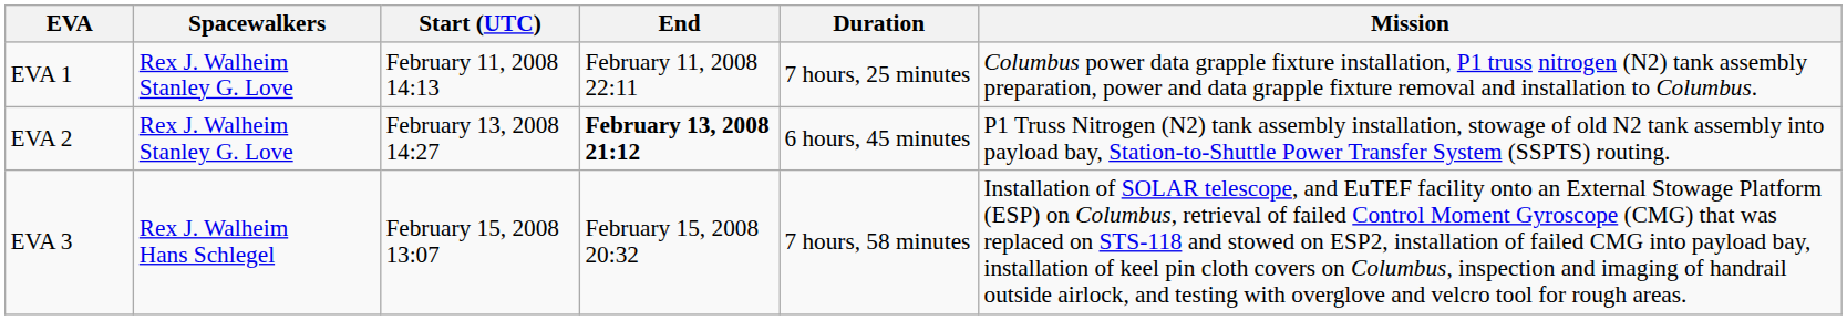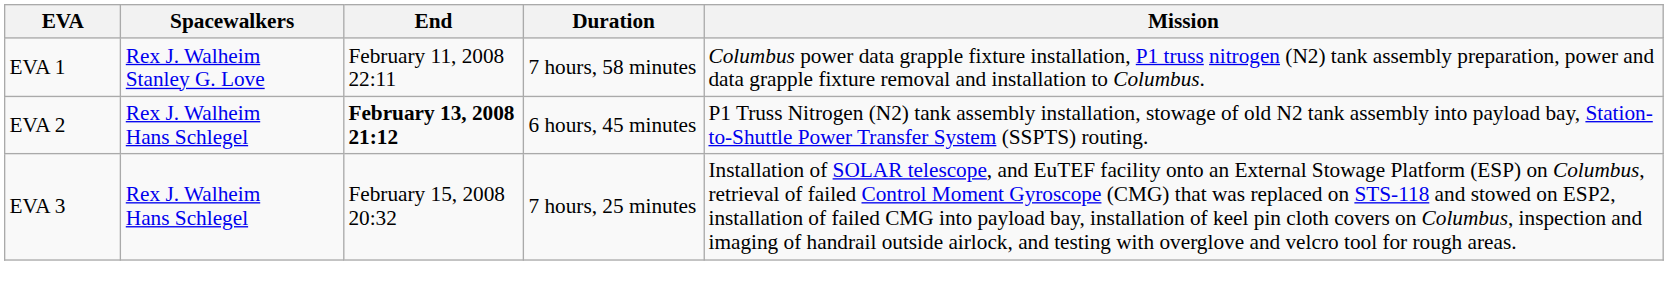- column: Start (UTC) | February 11, 2008 14:13 | February 13, 2008 14:27 | February 15, 2008 13:07
EVA 1 | Duration: 7 hours, 25 minutes -> 7 hours, 58 minutes
EVA 2 | Spacewalkers: Rex J. Walheim Stanley G. Love -> Rex J. Walheim Hans Schlegel
EVA 3 | Duration: 7 hours, 58 minutes -> 7 hours, 25 minutes
